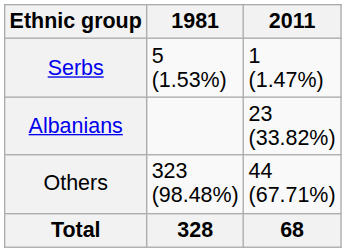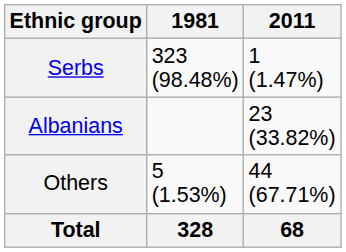Serbs | 1981: 5 (1.53%) -> 323 (98.48%)
Others | 1981: 323 (98.48%) -> 5 (1.53%)
